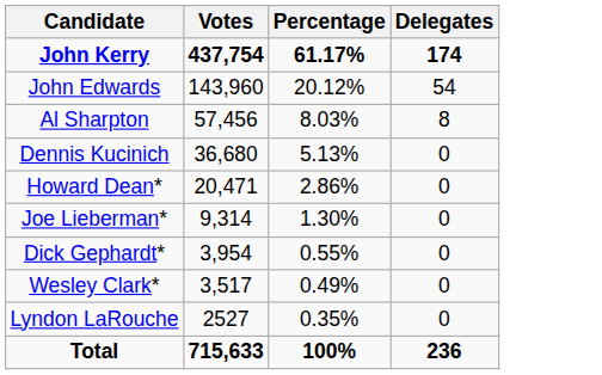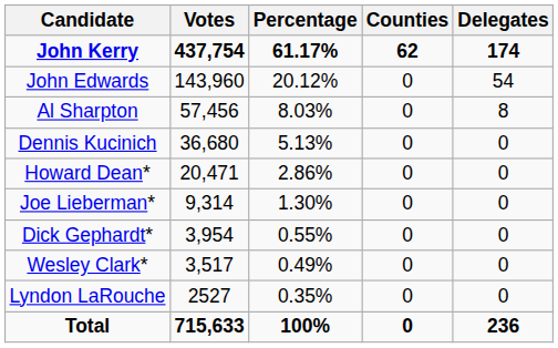+ column: Counties | 62 | 0 | 0 | 0 | 0 | 0 | 0 | 0 | 0 | 0
